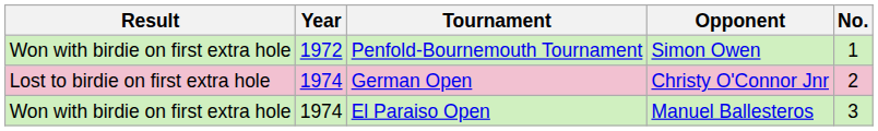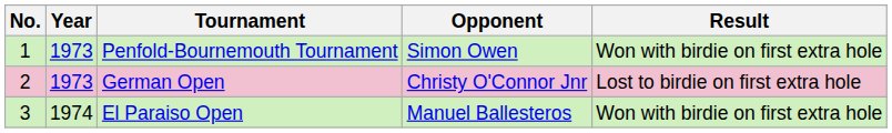columns swapped: No. <-> Result
Penfold-Bournemouth Tournament | Year: 1972 -> 1973
German Open | Year: 1974 -> 1973
